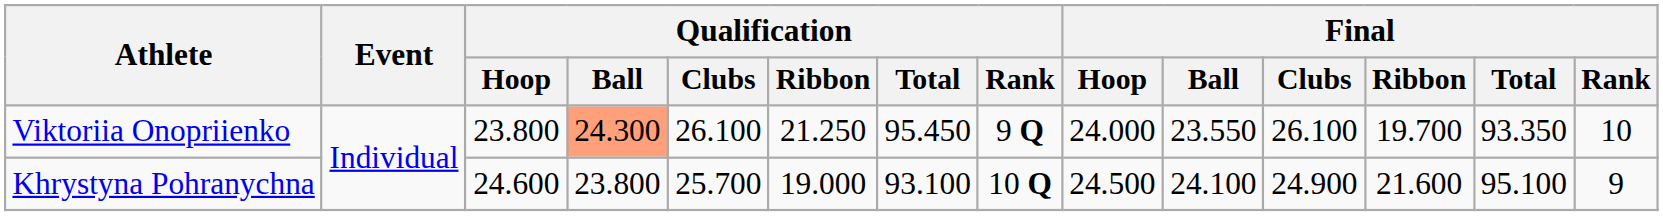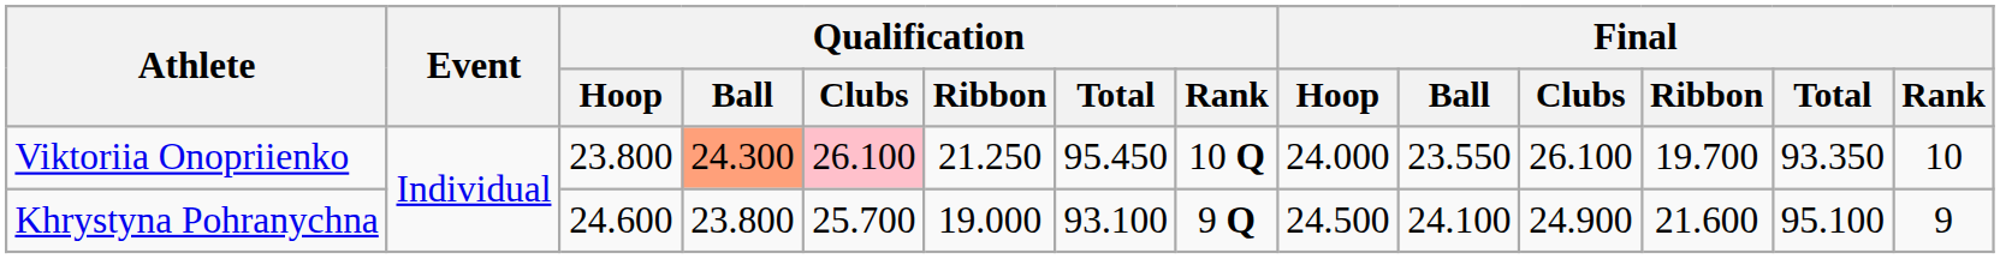Viktoriia Onopriienko | Qualification / Clubs: no background -> pink background
Viktoriia Onopriienko | Qualification / Rank: 9 Q -> 10 Q
Khrystyna Pohranychna | Qualification / Rank: 10 Q -> 9 Q
